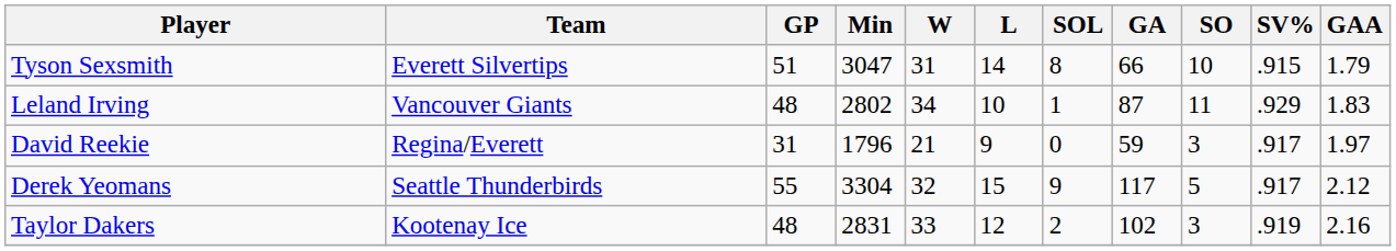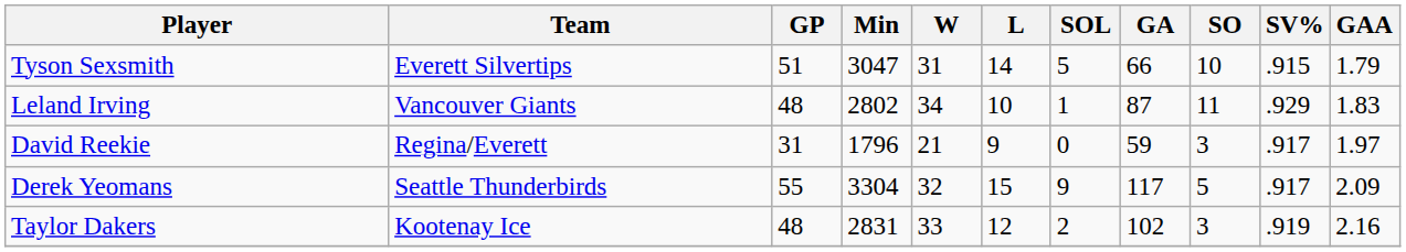Tyson Sexsmith | SOL: 8 -> 5
Derek Yeomans | GAA: 2.12 -> 2.09
